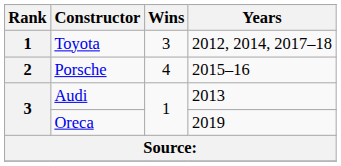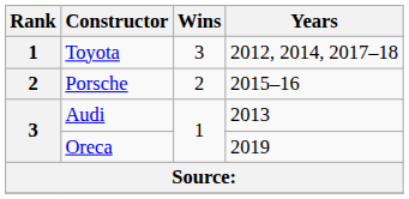Porsche | Wins: 4 -> 2
